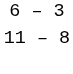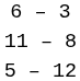+ row: 5 – 12
